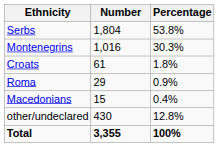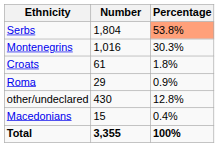Serbs | Percentage: no background -> lightsalmon background
rows swapped: Macedonians <-> other/undeclared
